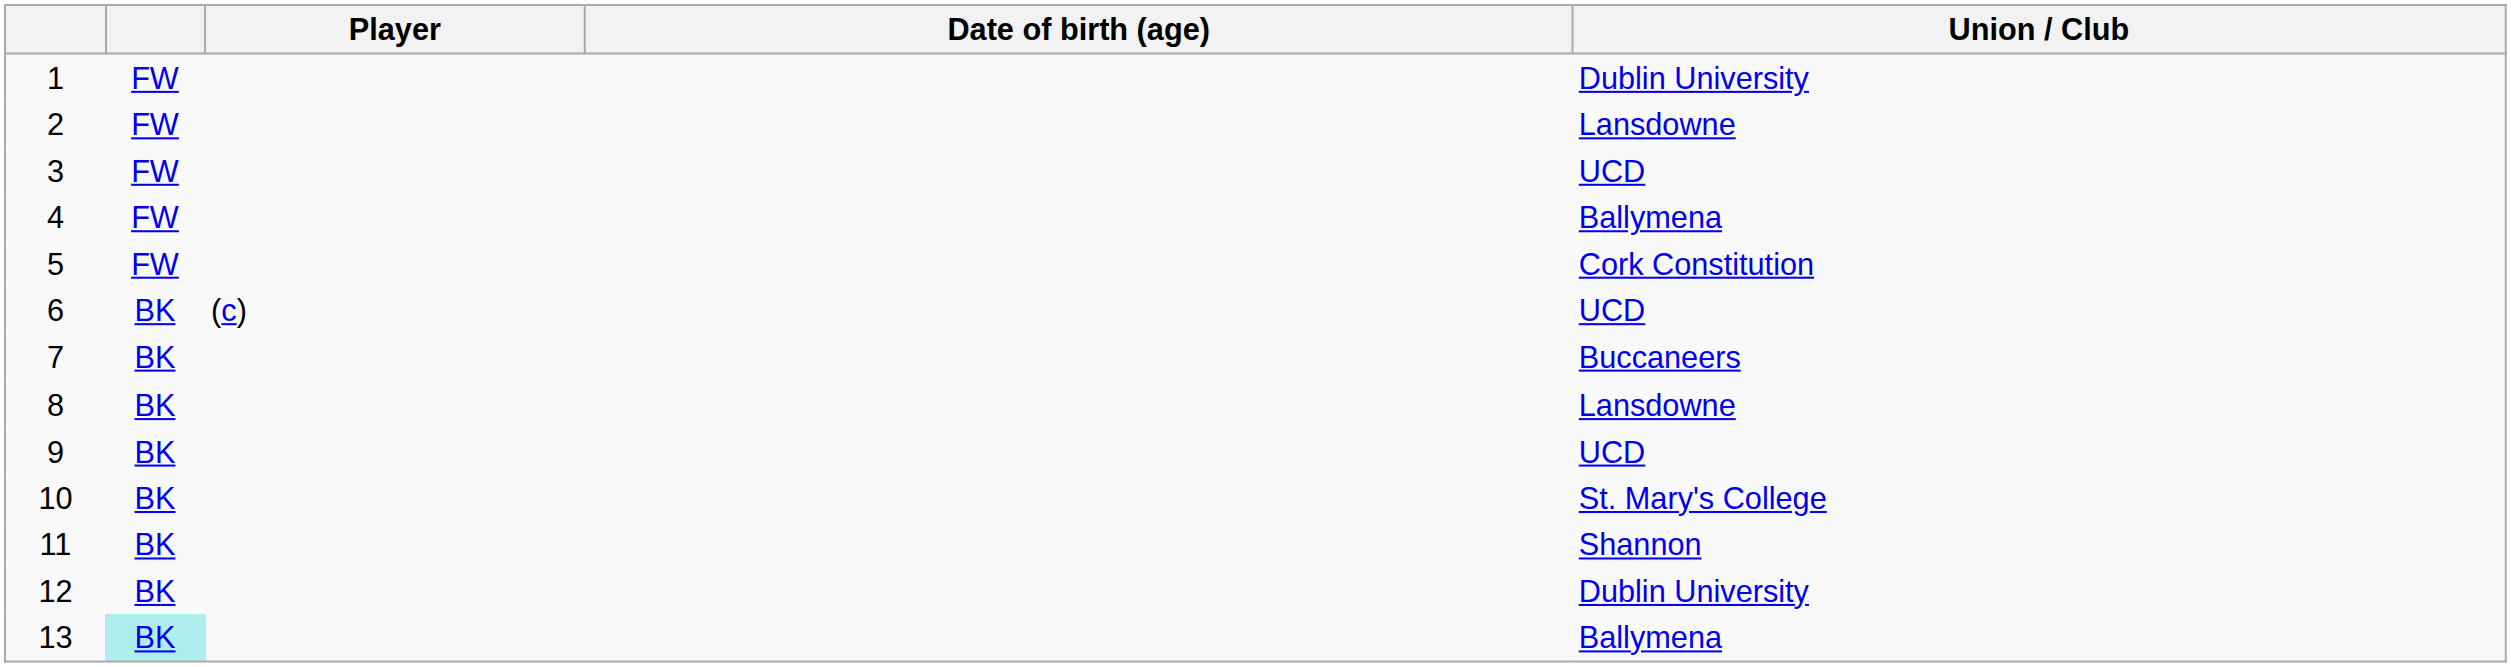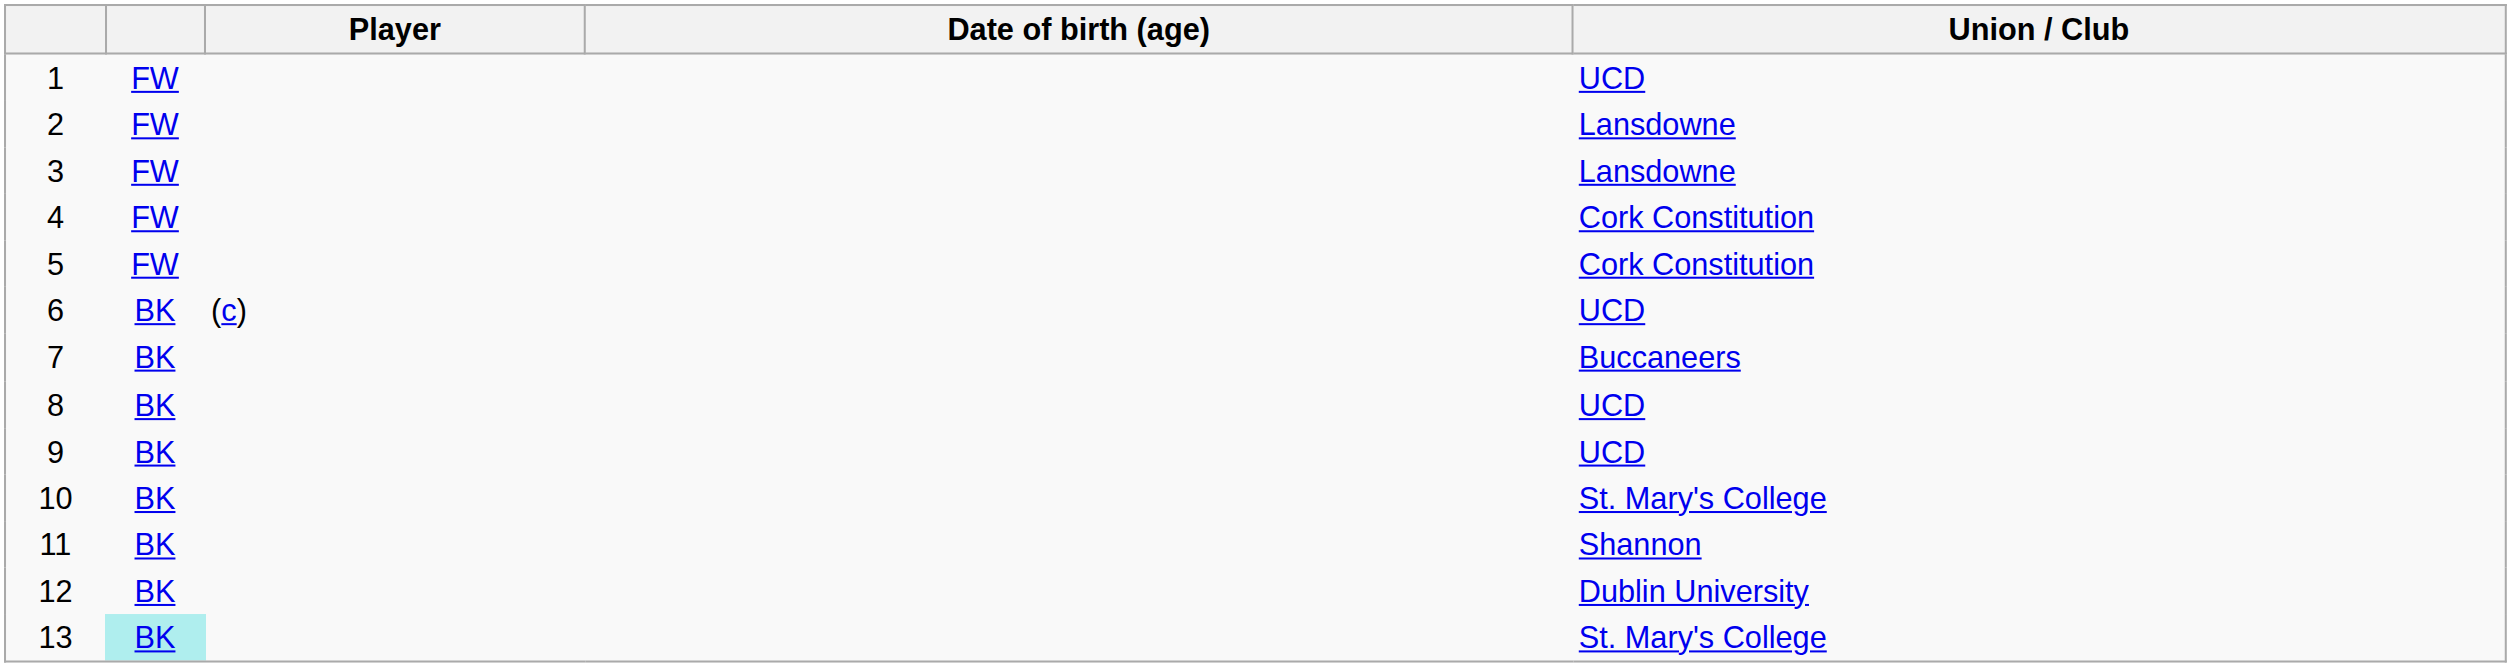1 | Union / Club: Dublin University -> UCD
3 | Union / Club: UCD -> Lansdowne
4 | Union / Club: Ballymena -> Cork Constitution
8 | Union / Club: Lansdowne -> UCD
13 | Union / Club: Ballymena -> St. Mary's College
